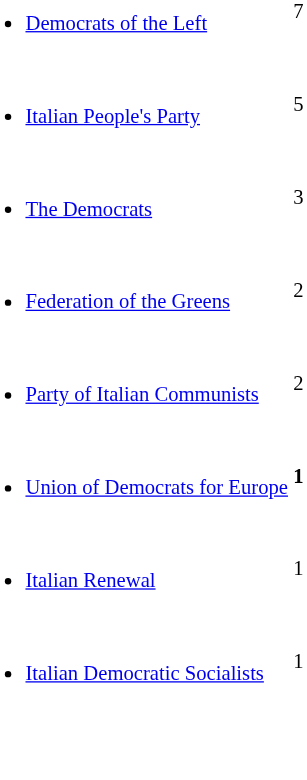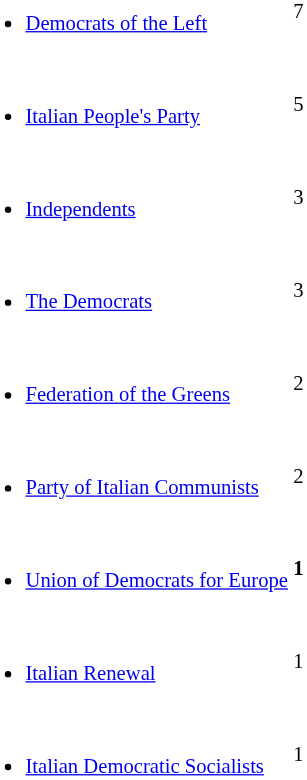+ row: Independents | 3
